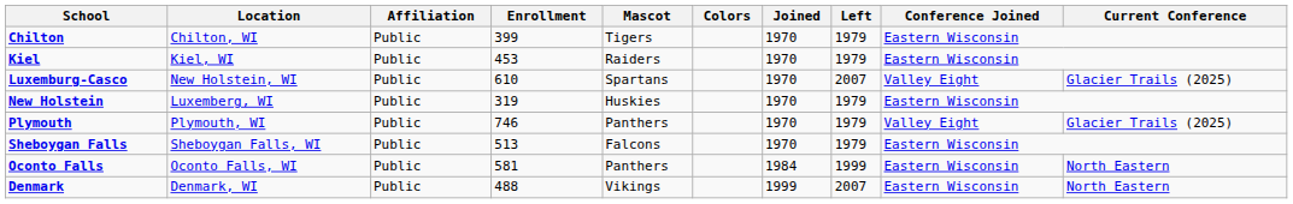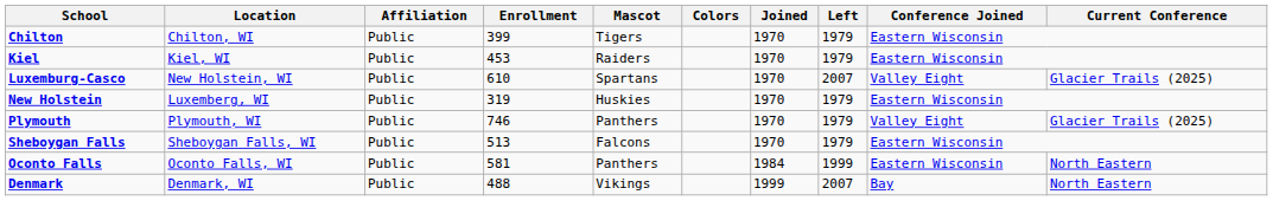Denmark | Conference Joined: Eastern Wisconsin -> Bay
